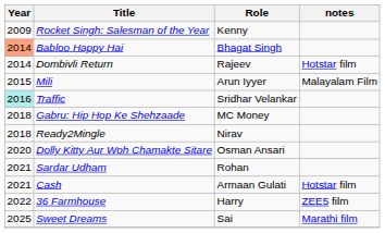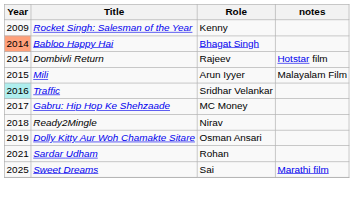Gabru: Hip Hop Ke Shehzaade | Year: 2018 -> 2017
Dolly Kitty Aur Woh Chamakte Sitare | Year: 2020 -> 2019
- row: 2021 | Cash | Armaan Gulati | Hotstar film
- row: 2022 | 36 Farmhouse | Harry | ZEE5 film
